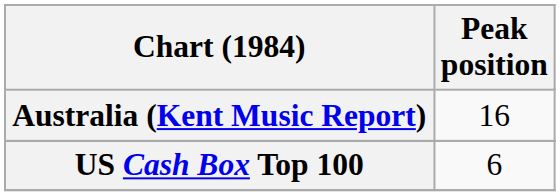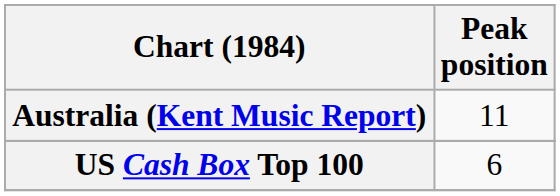Australia (Kent Music Report) | Peak position: 16 -> 11
